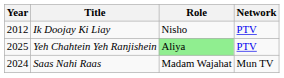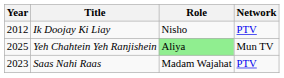Yeh Chahtein Yeh Ranjishein | Network: PTV -> Mun TV
Saas Nahi Raas | Year: 2024 -> 2023
Saas Nahi Raas | Network: Mun TV -> PTV
